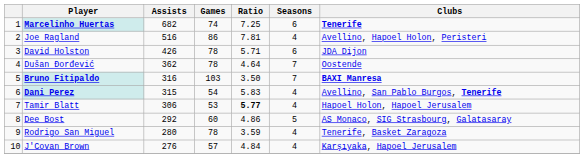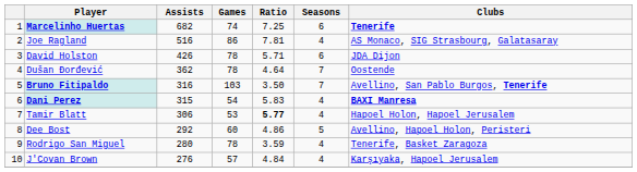Joe Ragland | Clubs: Avellino, Hapoel Holon, Peristeri -> AS Monaco, SIG Strasbourg, Galatasaray
Bruno Fitipaldo | Clubs: BAXI Manresa -> Avellino, San Pablo Burgos, Tenerife
Dani Perez | Clubs: Avellino, San Pablo Burgos, Tenerife -> BAXI Manresa
Dee Bost | Clubs: AS Monaco, SIG Strasbourg, Galatasaray -> Avellino, Hapoel Holon, Peristeri
